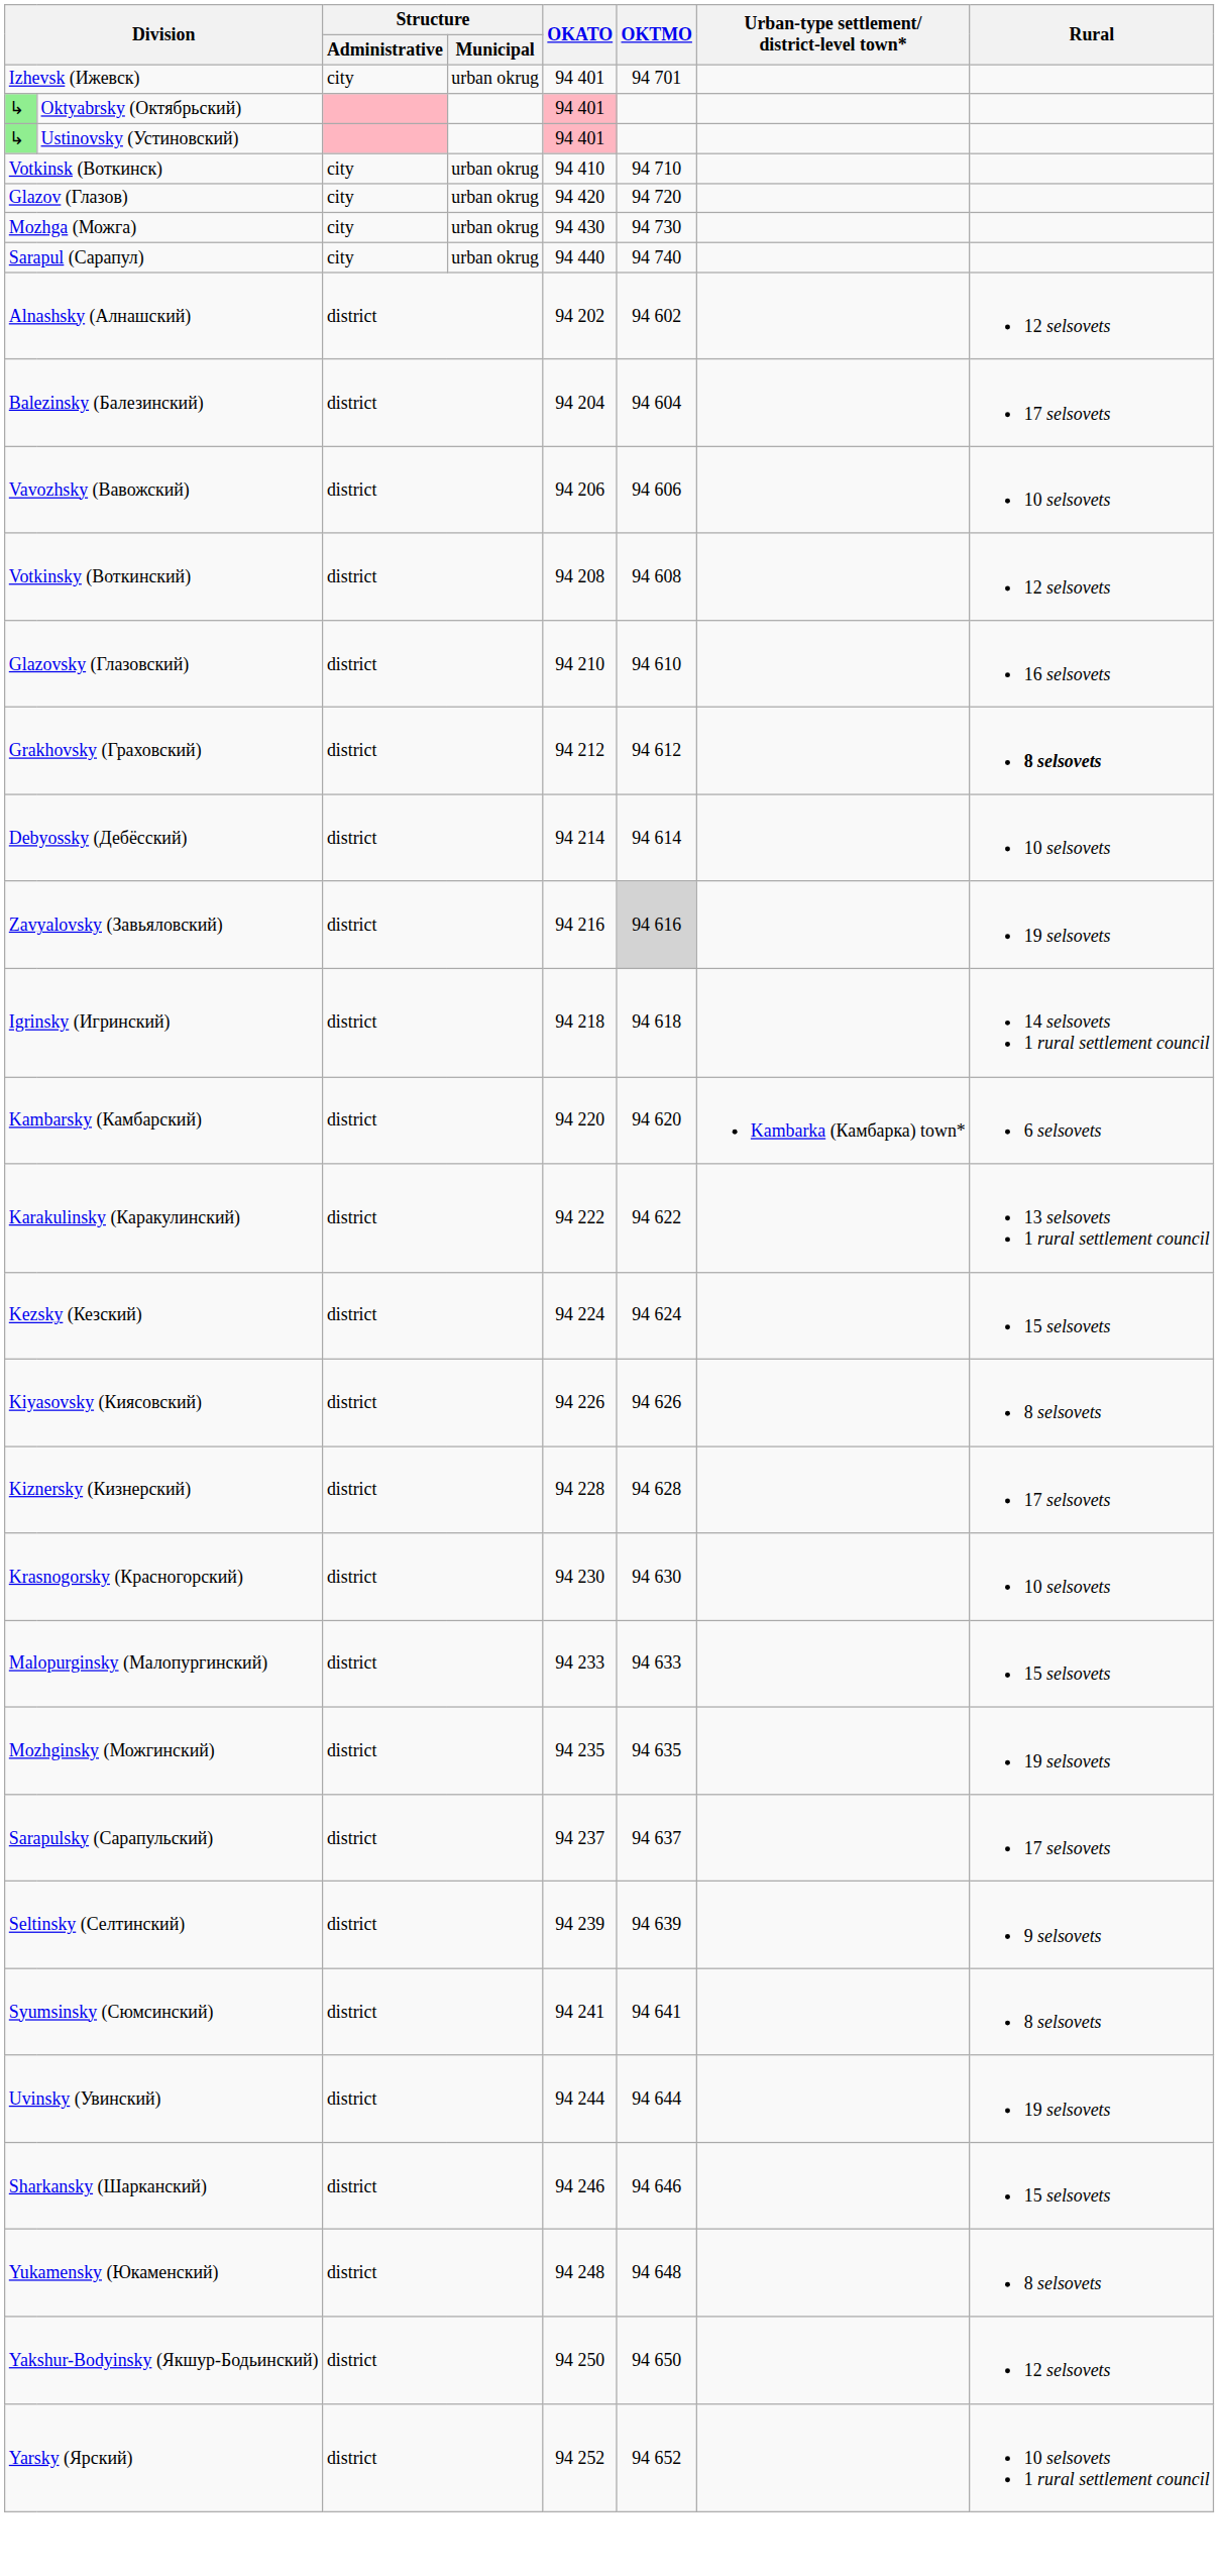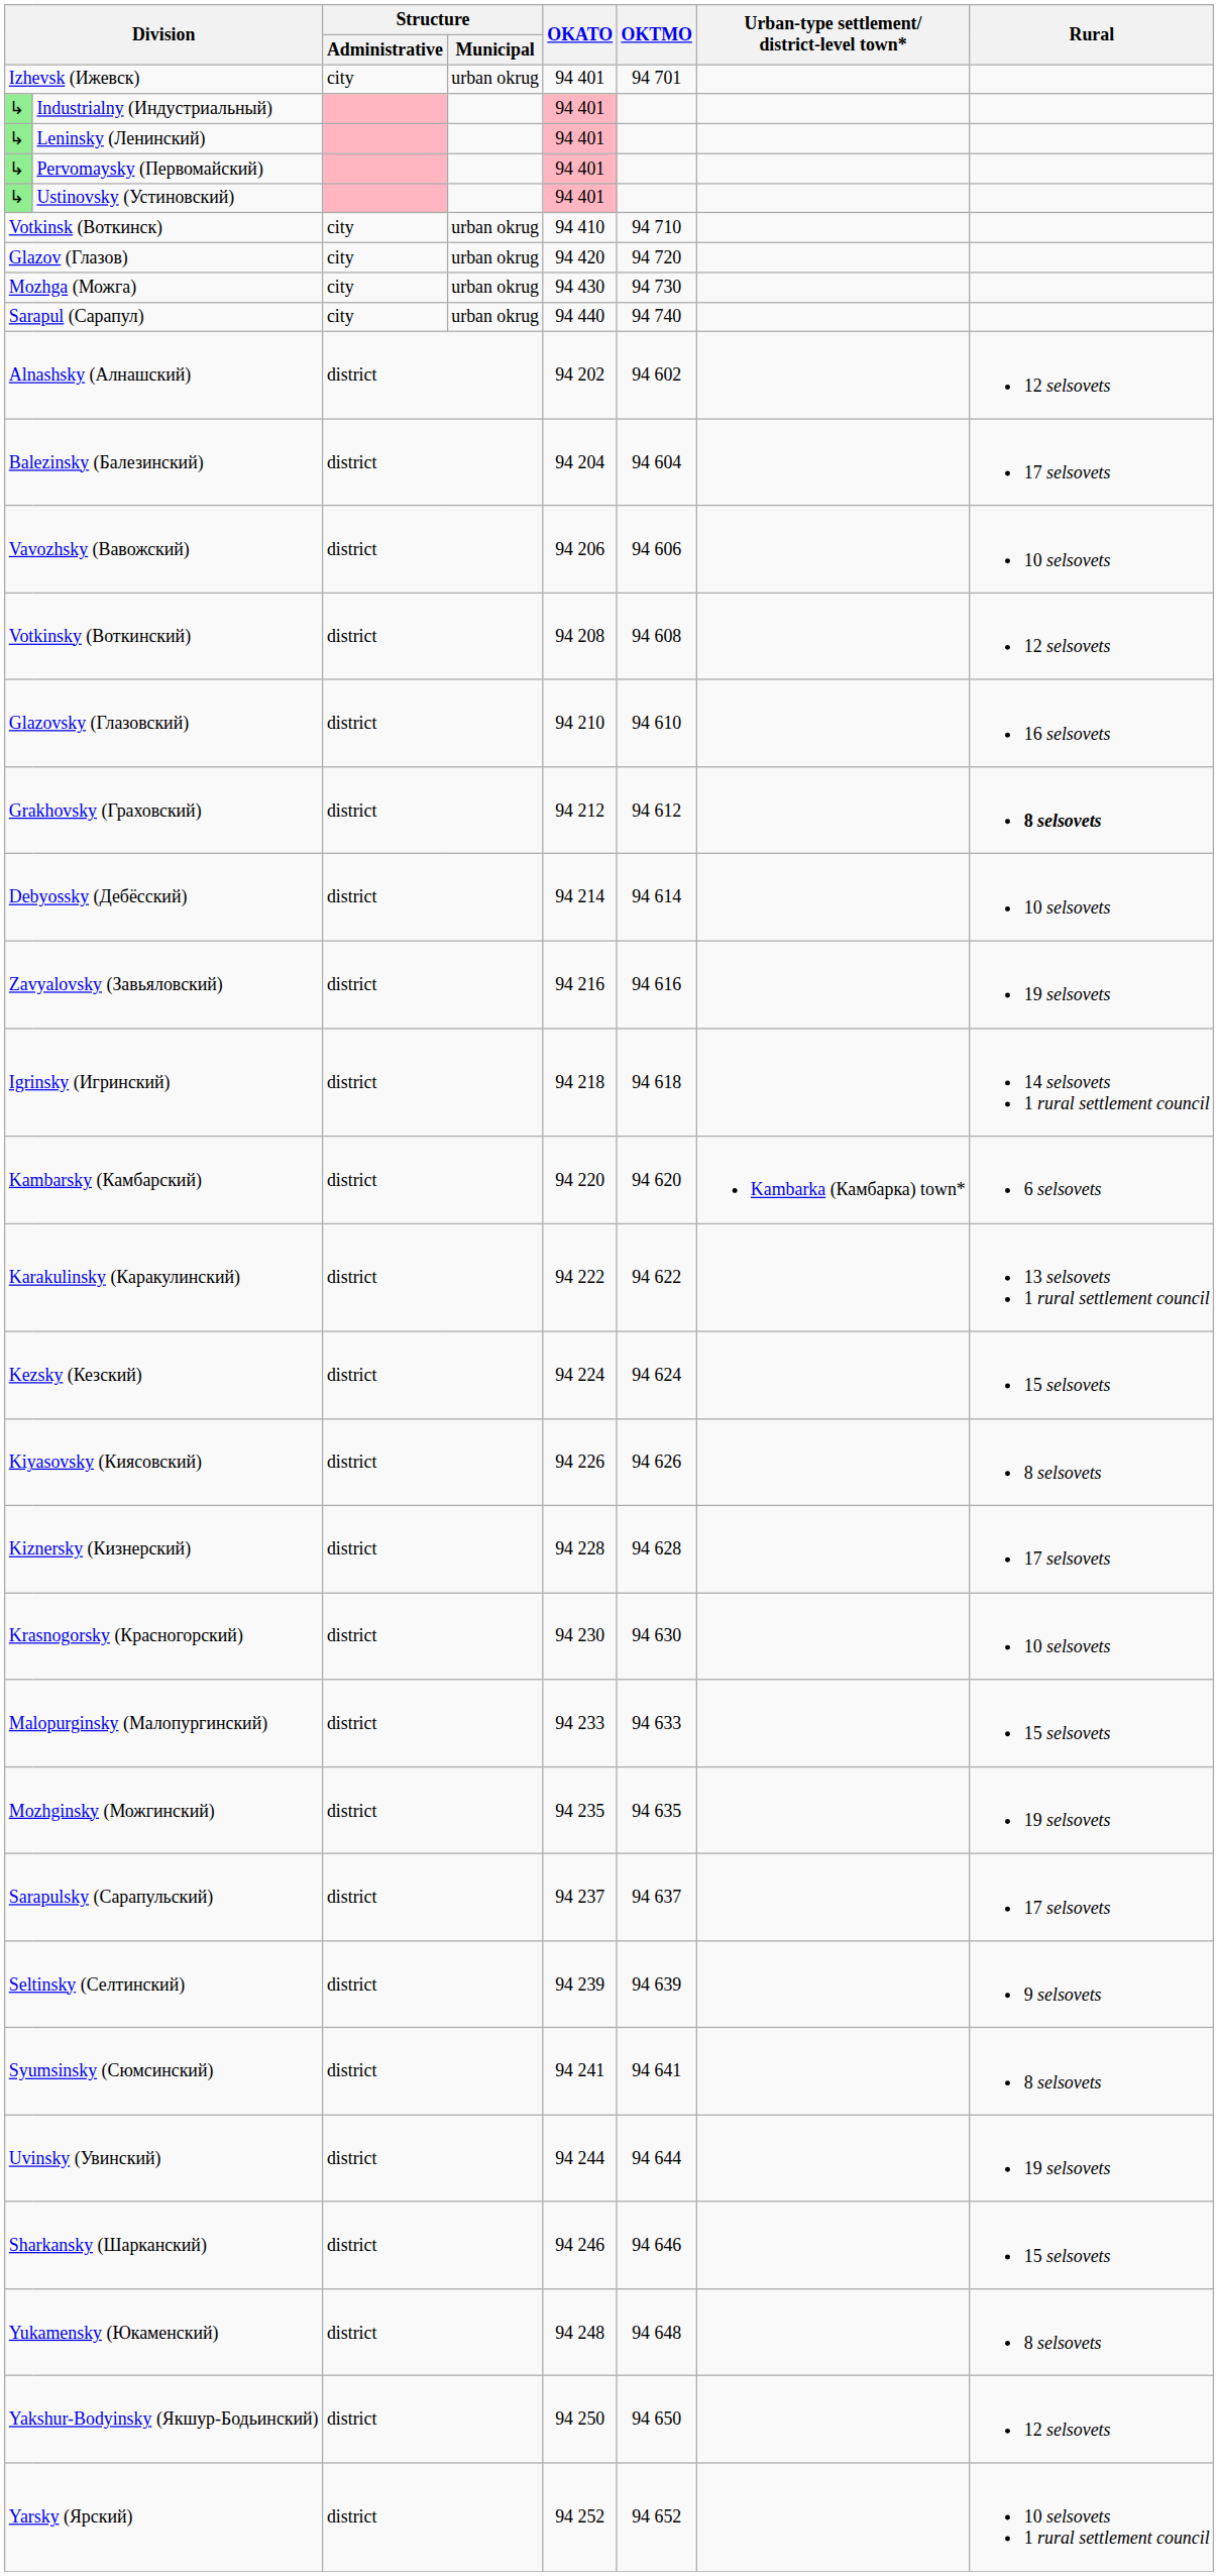+ row: ↳ | Industrialny (Индустриальный) | 94 401
+ row: ↳ | Leninsky (Ленинский) | 94 401
- row: ↳ | Oktyabrsky (Октябрьский) | 94 401
+ row: ↳ | Pervomaysky (Первомайский) | 94 401
Zavyalovsky (Завьяловский) | OKTMO: lightgrey background -> no background
